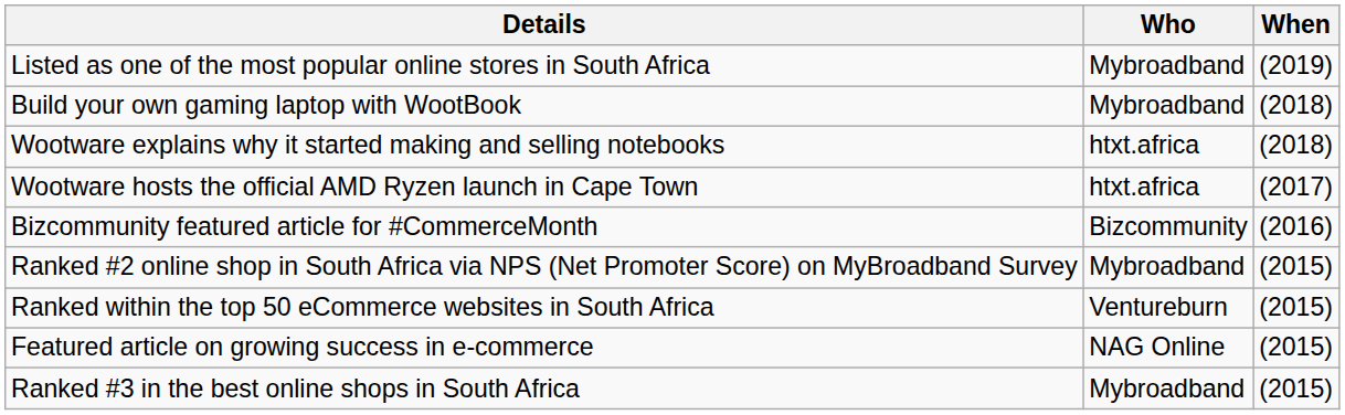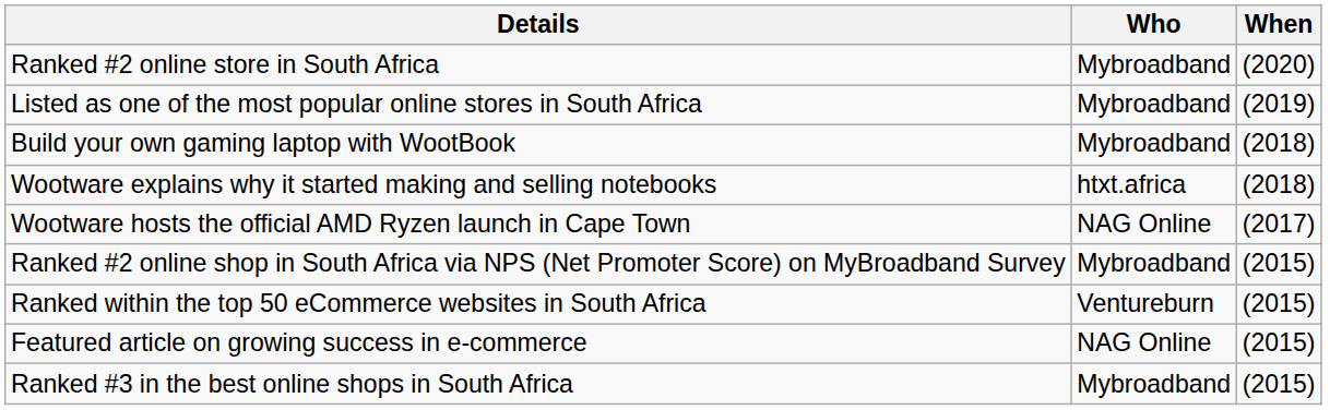+ row: Ranked #2 online store in South Africa | Mybroadband | (2020)
Wootware hosts the official AMD Ryzen launch in Cape Town | Who: htxt.africa -> NAG Online
- row: Bizcommunity featured article for #CommerceMonth | Bizcommunity | (2016)
